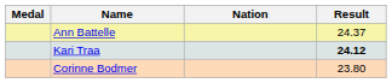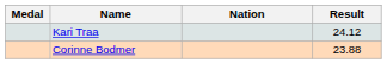- row: Ann Battelle | 24.37
Kari Traa | Result: bold -> normal
Corinne Bodmer | Result: 23.80 -> 23.88
